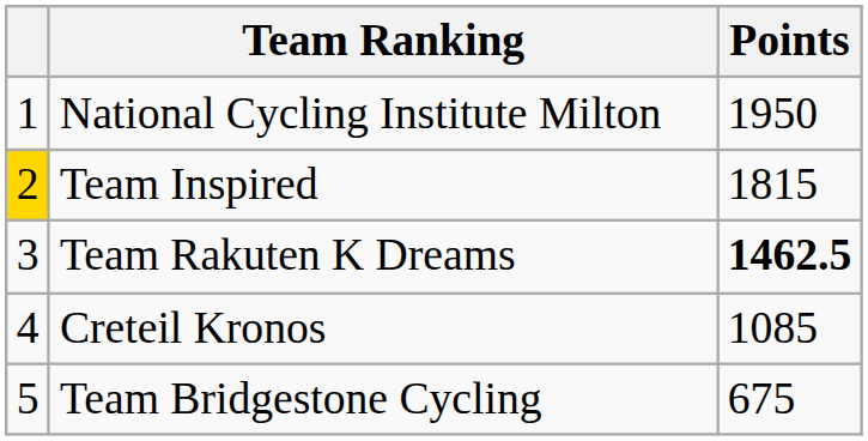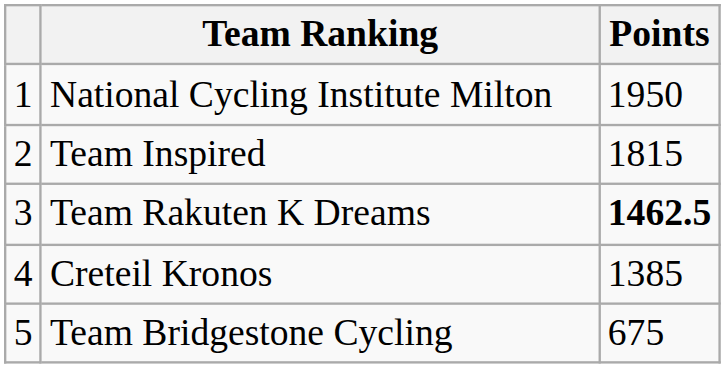Team Inspired | column 1: gold background -> no background
Creteil Kronos | Points: 1085 -> 1385
